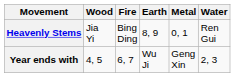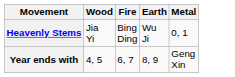- column: Water | Ren Gui | 2, 3
Heavenly Stems | Earth: 8, 9 -> Wu Ji
Year ends with | Earth: Wu Ji -> 8, 9
